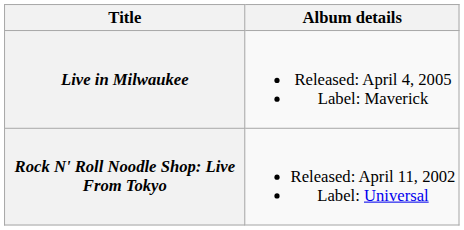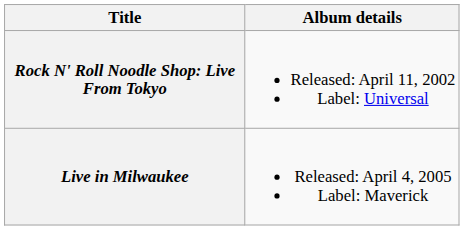rows swapped: Rock N' Roll Noodle Shop: Live From Tokyo <-> Live in Milwaukee
